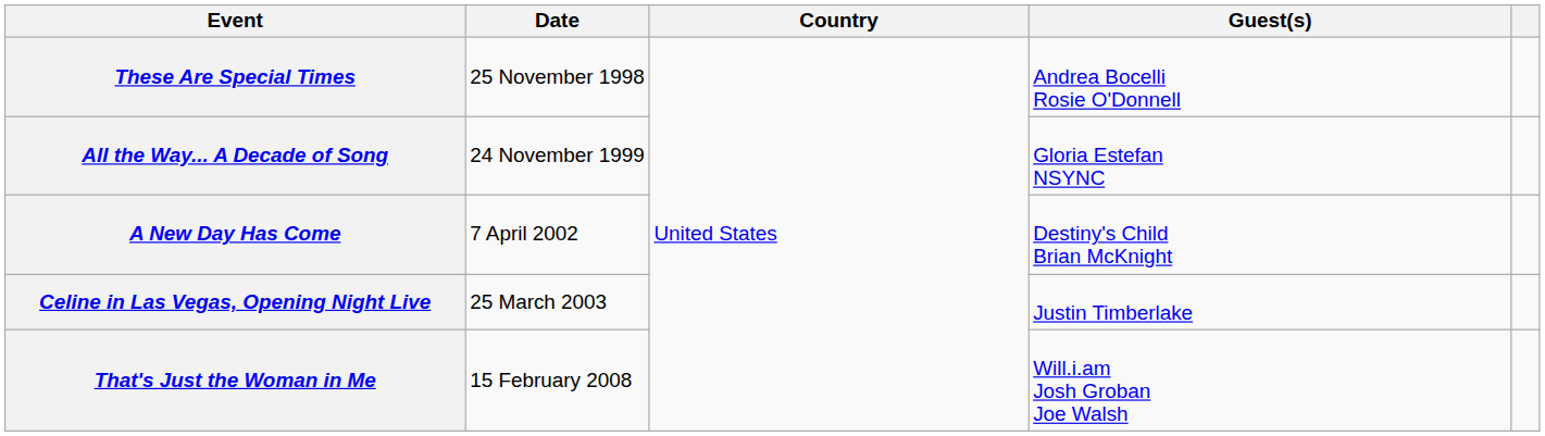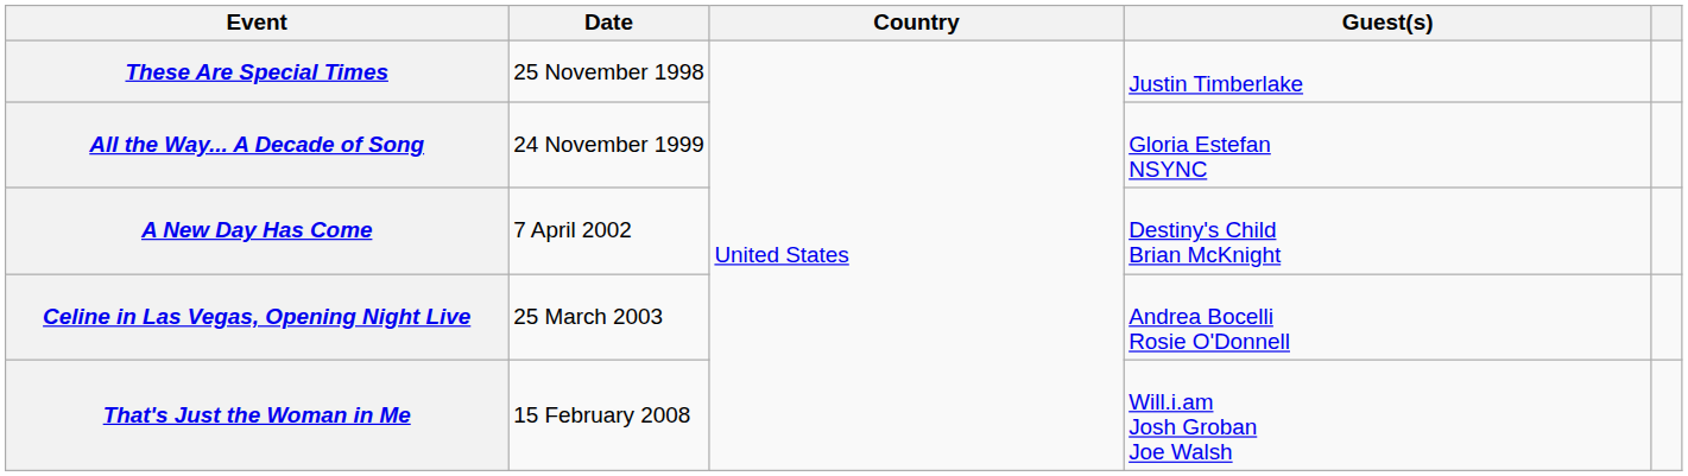These Are Special Times | Guest(s): Andrea Bocelli Rosie O'Donnell -> Justin Timberlake
Celine in Las Vegas, Opening Night Live | Guest(s): Justin Timberlake -> Andrea Bocelli Rosie O'Donnell
